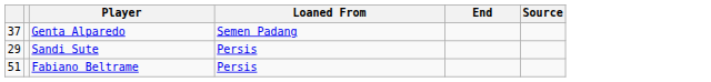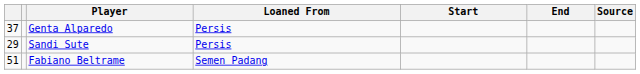+ column: Start
Genta Alparedo | Loaned From: Semen Padang -> Persis
Fabiano Beltrame | Loaned From: Persis -> Semen Padang
